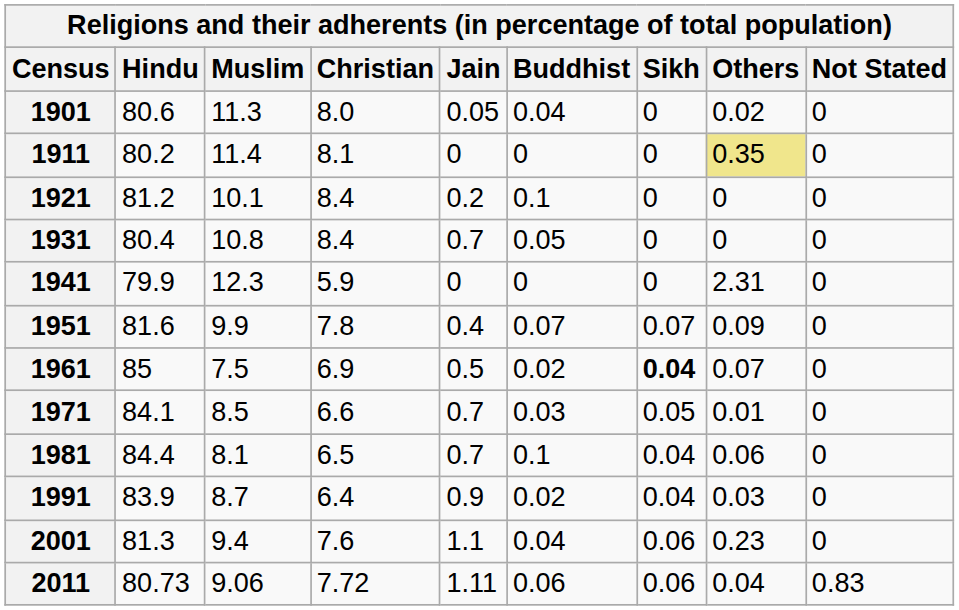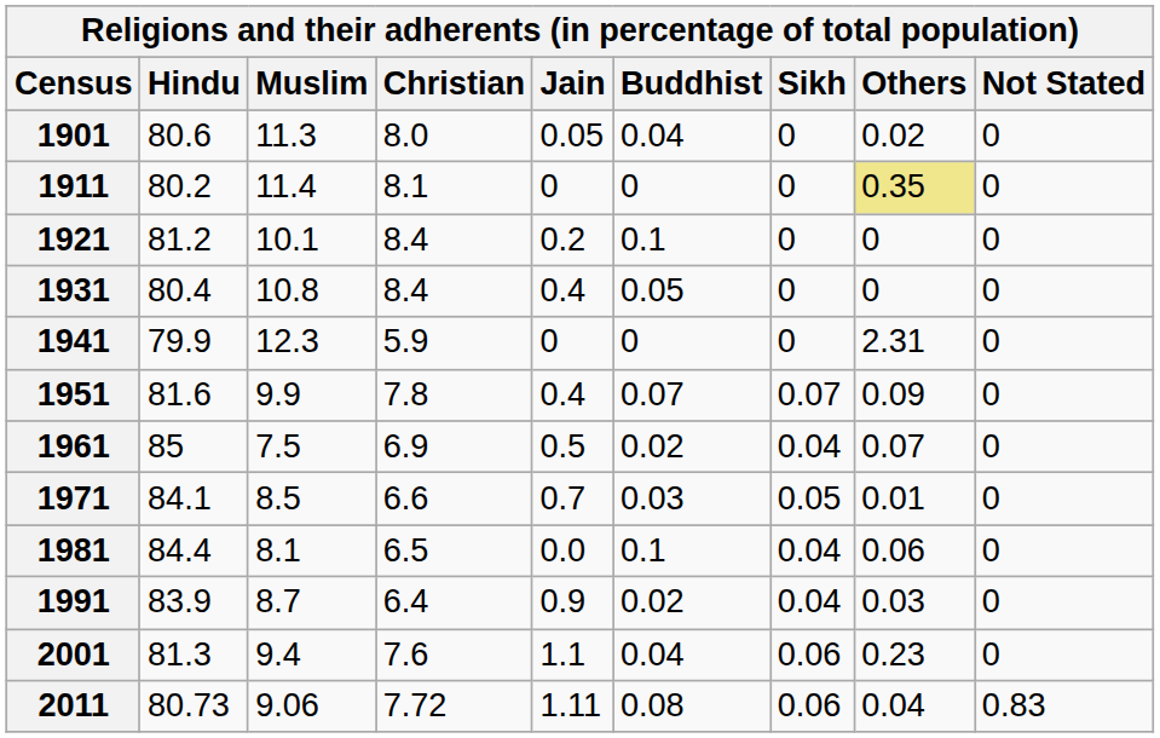1931 | Jain: 0.7 -> 0.4
1961 | Sikh: bold -> normal
1981 | Jain: 0.7 -> 0.0
2011 | Buddhist: 0.06 -> 0.08
